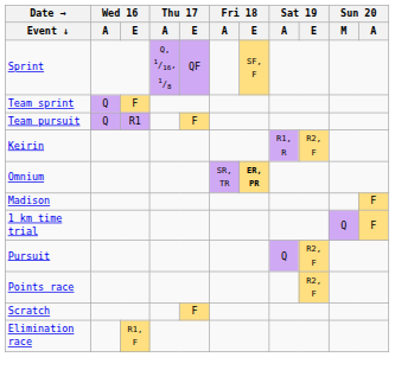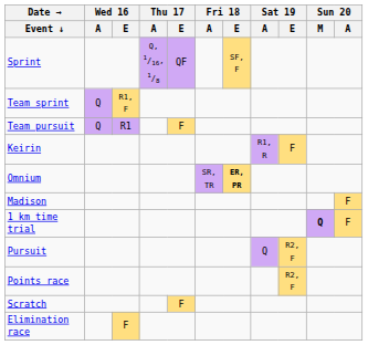Team sprint | Wed 16 / E: F -> R1, F
Keirin | Sat 19 / E: R2, F -> F
1 km time trial | Sun 20 / M: normal -> bold
Elimination race | Wed 16 / E: R1, F -> F
